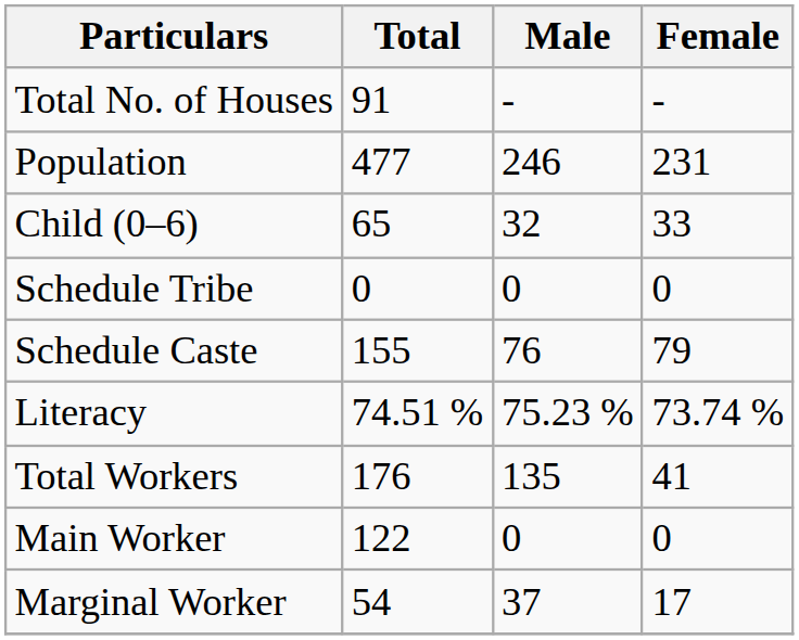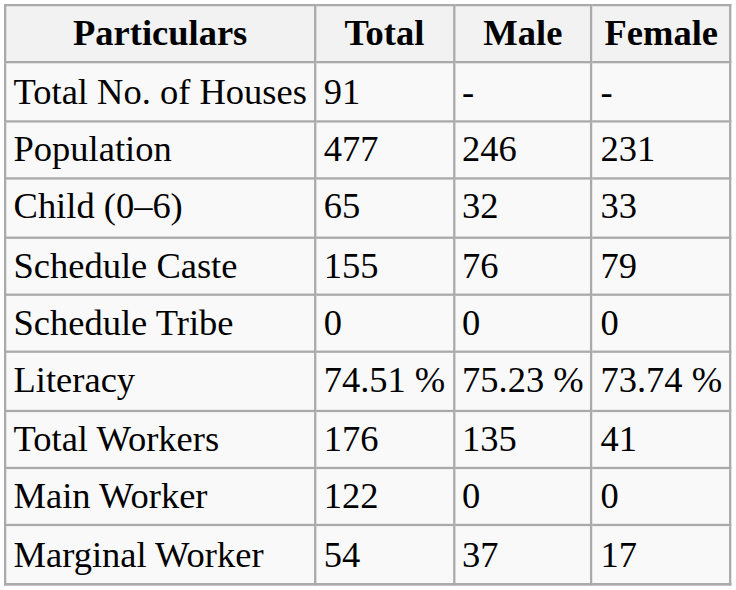rows swapped: Schedule Caste <-> Schedule Tribe
